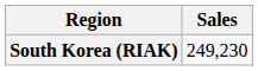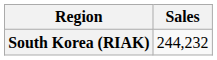South Korea (RIAK) | Sales: 249,230 -> 244,232
